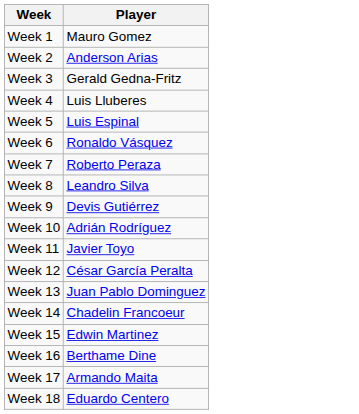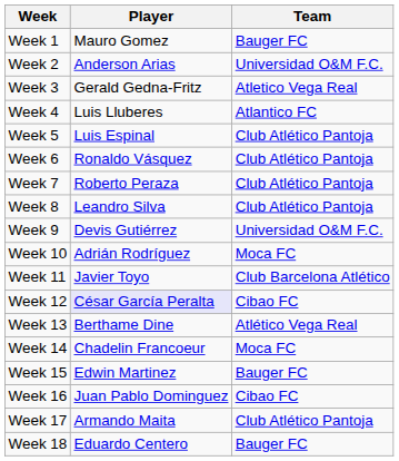+ column: Team | Bauger FC | Universidad O&M F.C. | Atletico Vega Real | Atlantico FC | Club Atlético Pantoja | Club Atlético Pantoja | Club Atlético Pantoja | Club Atlético Pantoja | Universidad O&M F.C. | Moca FC | Club Barcelona Atlético | Cibao FC | Atlético Vega Real | Moca FC | Bauger FC | Cibao FC | Club Atlético Pantoja | Bauger FC
Week 12 | Player: no background -> lavender background
Week 13 | Player: Juan Pablo Dominguez -> Berthame Dine
Week 16 | Player: Berthame Dine -> Juan Pablo Dominguez
